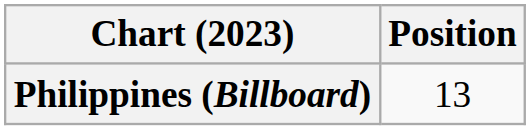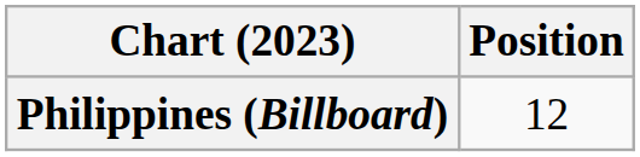Philippines (Billboard) | Position: 13 -> 12
